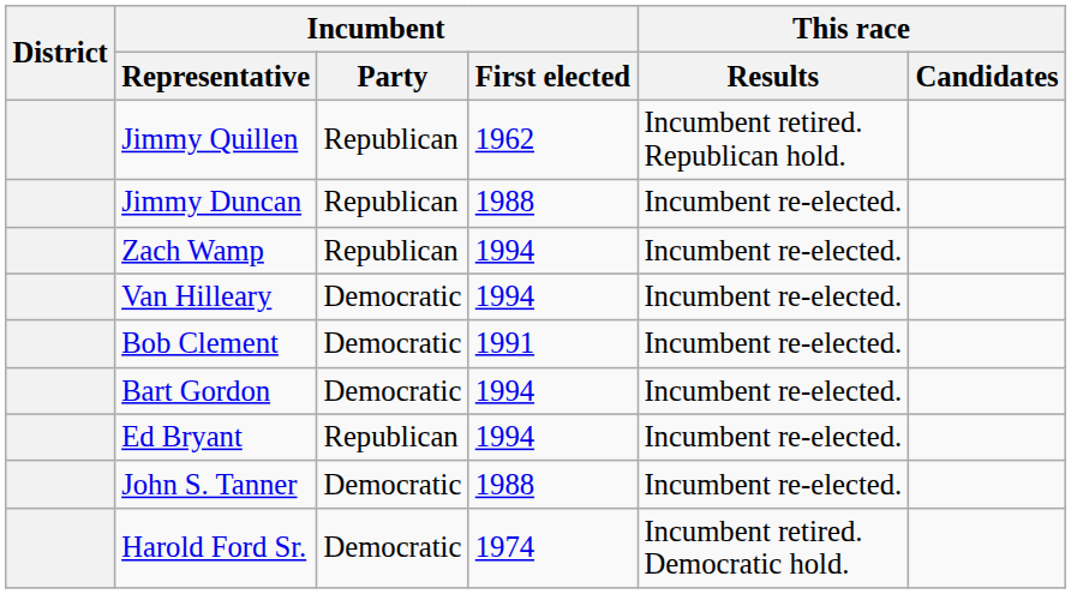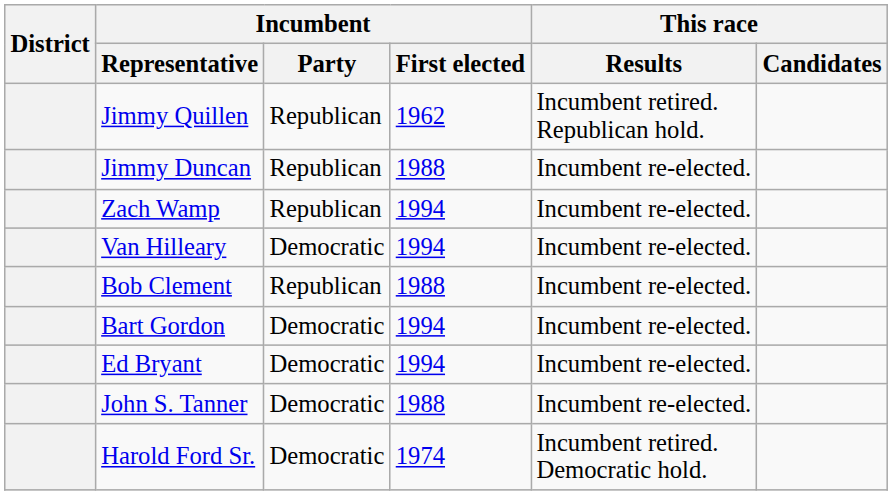Bob Clement | Incumbent / Party: Democratic -> Republican
Bob Clement | Incumbent / First elected: 1991 -> 1988
Ed Bryant | Incumbent / Party: Republican -> Democratic
